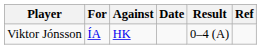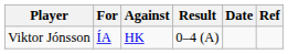columns swapped: Result <-> Date
